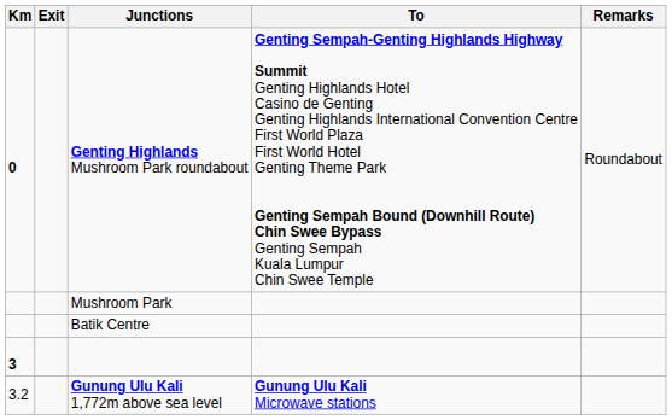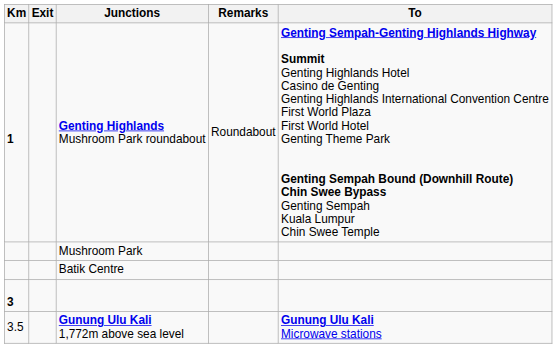columns swapped: To <-> Remarks
Genting Highlands Mushroom Park roundabout | Km: 0 -> 1
Gunung Ulu Kali 1,772m above sea level | Km: 3.2 -> 3.5
